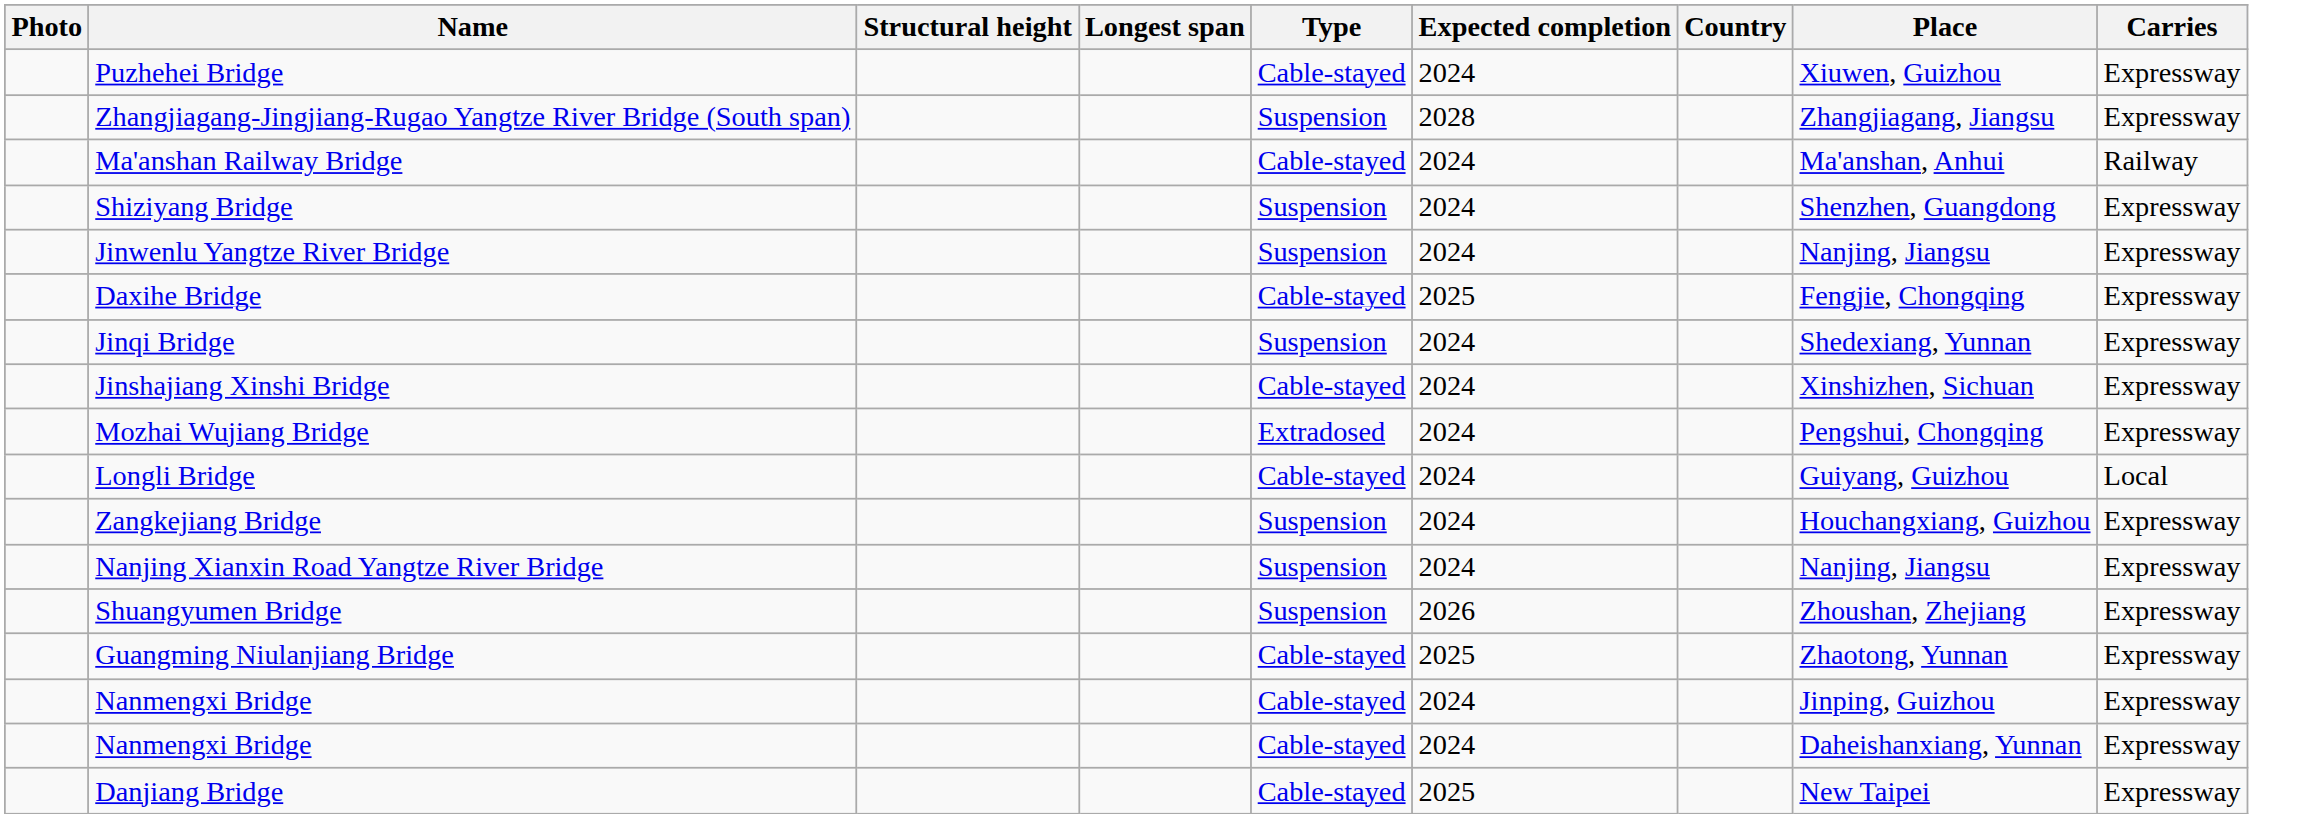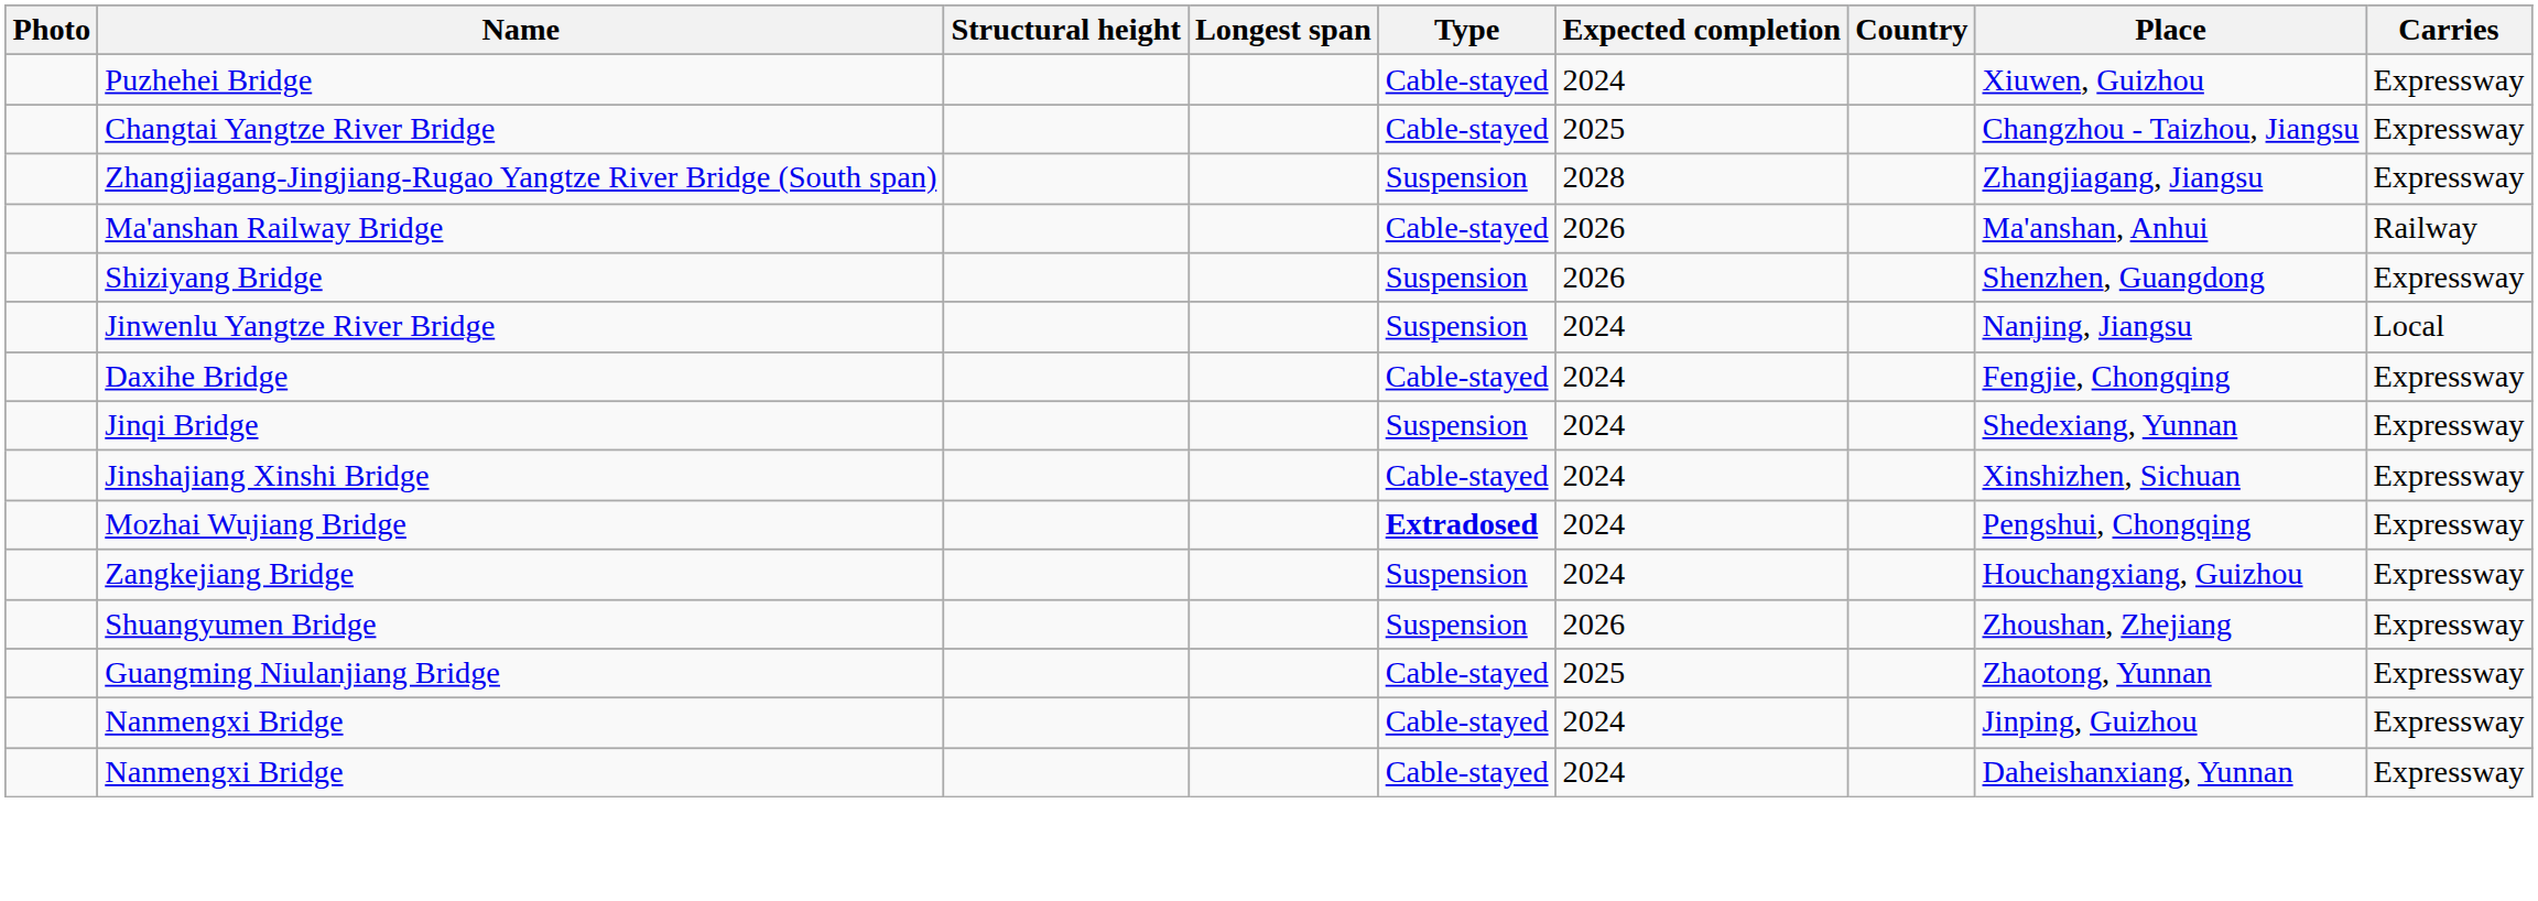+ row: Changtai Yangtze River Bridge | Cable-stayed | 2025 | Changzhou - Taizhou, Jiangsu | Expressway
Ma'anshan Railway Bridge | Expected completion: 2024 -> 2026
Shiziyang Bridge | Expected completion: 2024 -> 2026
Jinwenlu Yangtze River Bridge | Carries: Expressway -> Local
Daxihe Bridge | Expected completion: 2025 -> 2024
Mozhai Wujiang Bridge | Type: normal -> bold
- row: Longli Bridge | Cable-stayed | 2024 | Guiyang, Guizhou | Local
- row: Nanjing Xianxin Road Yangtze River Bridge | Suspension | 2024 | Nanjing, Jiangsu | Expressway
- row: Danjiang Bridge | Cable-stayed | 2025 | New Taipei | Expressway
